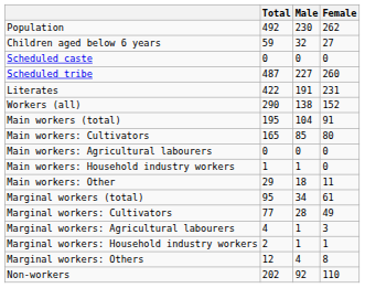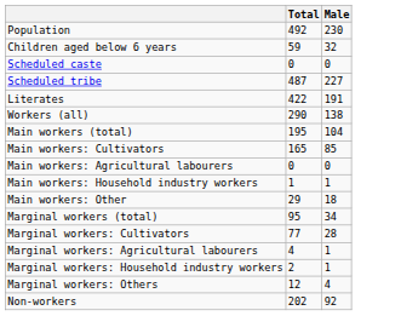- column: Female | 262 | 27 | 0 | 260 | 231 | 152 | 91 | 80 | 0 | 0 | 11 | 61 | 49 | 3 | 1 | 8 | 110
